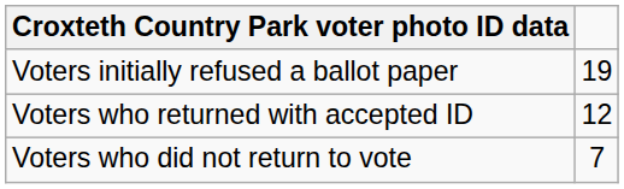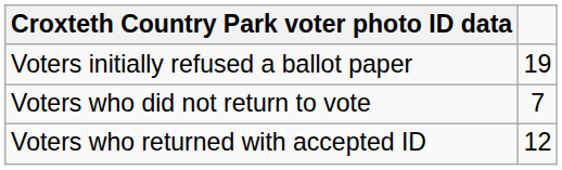rows swapped: Voters who returned with accepted ID <-> Voters who did not return to vote
